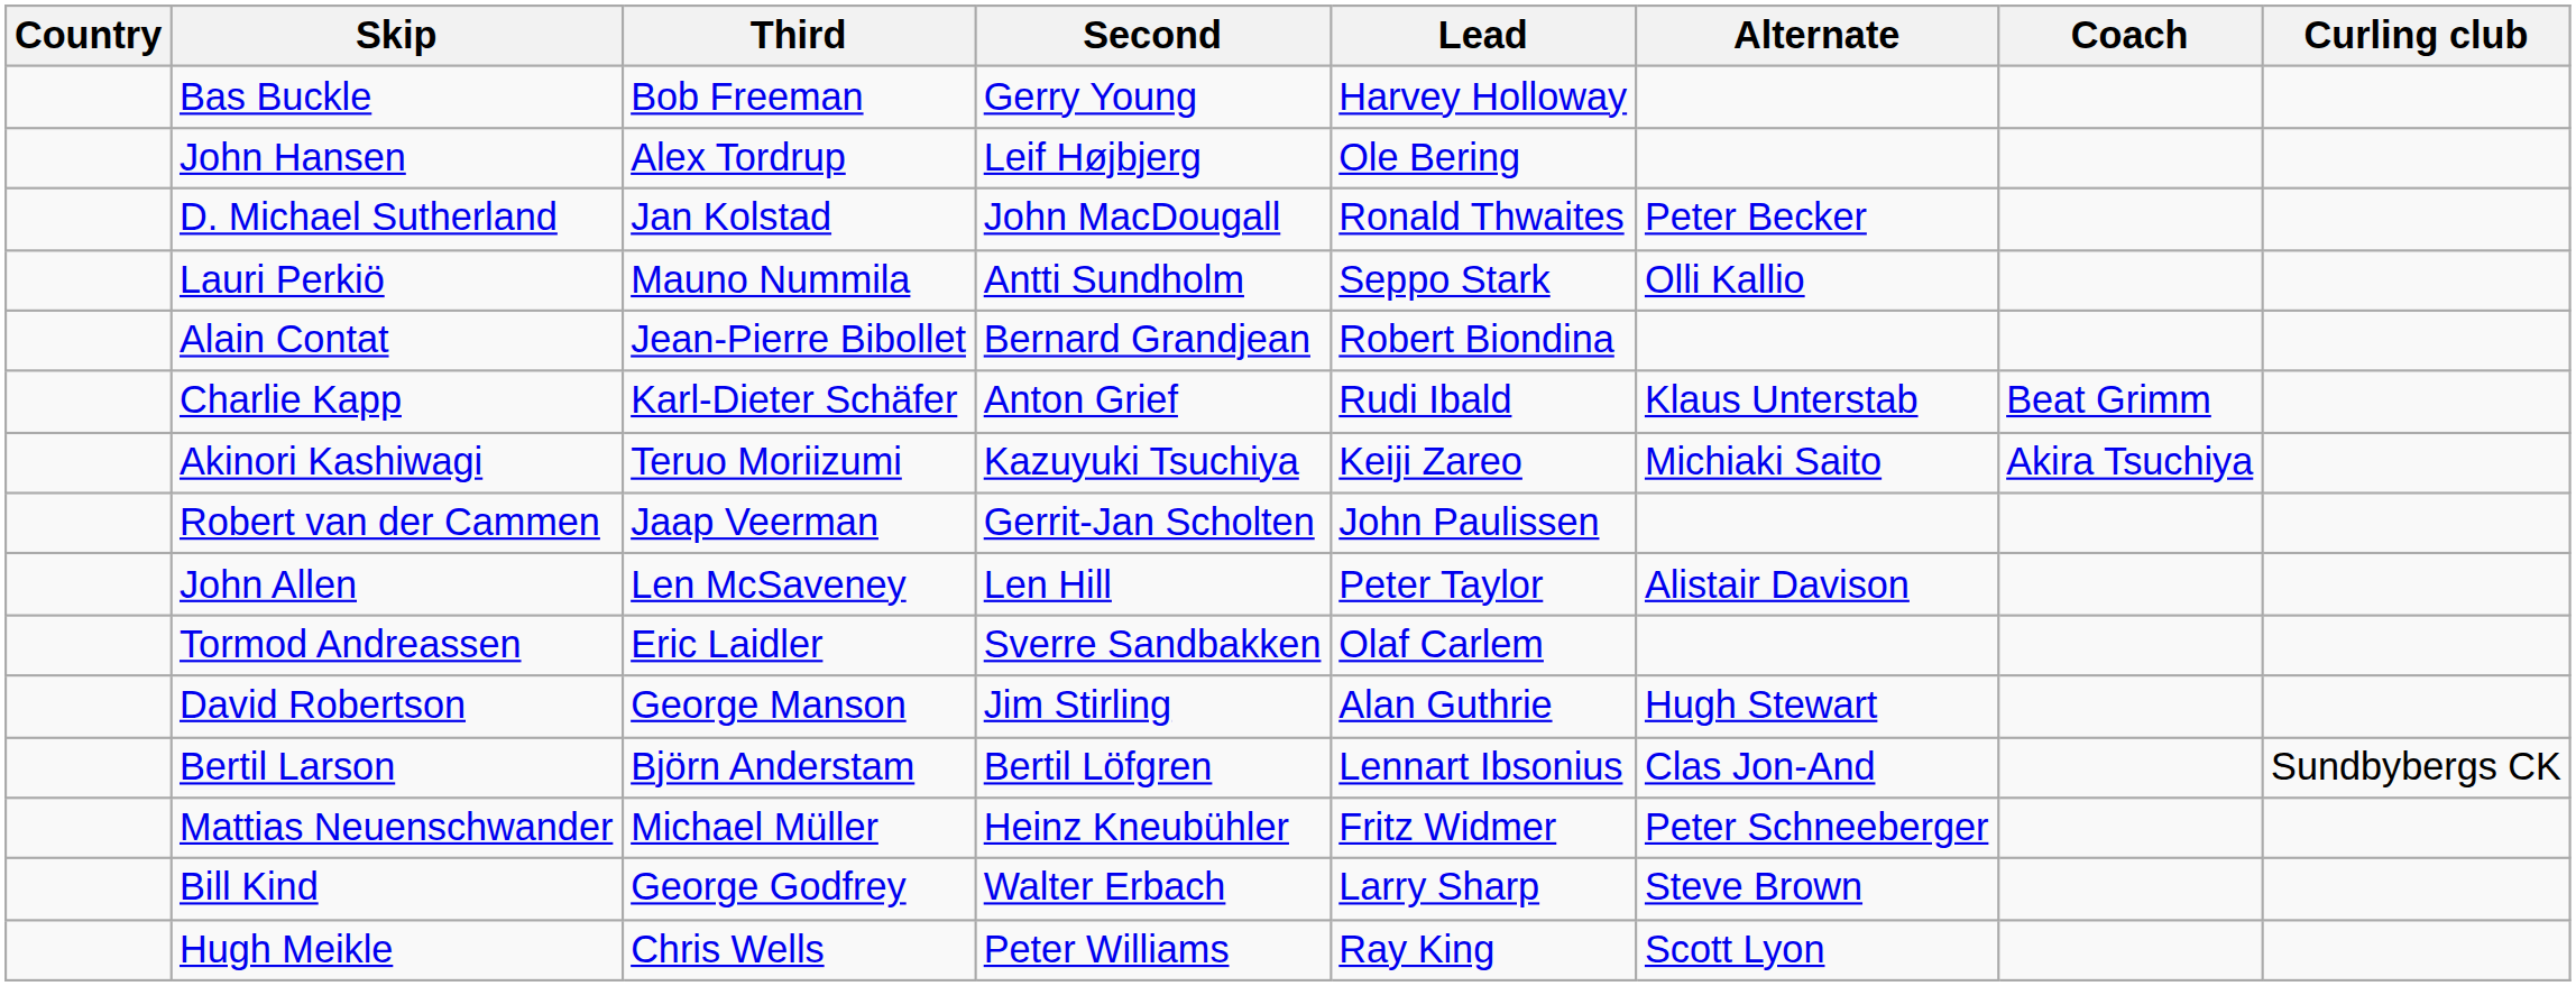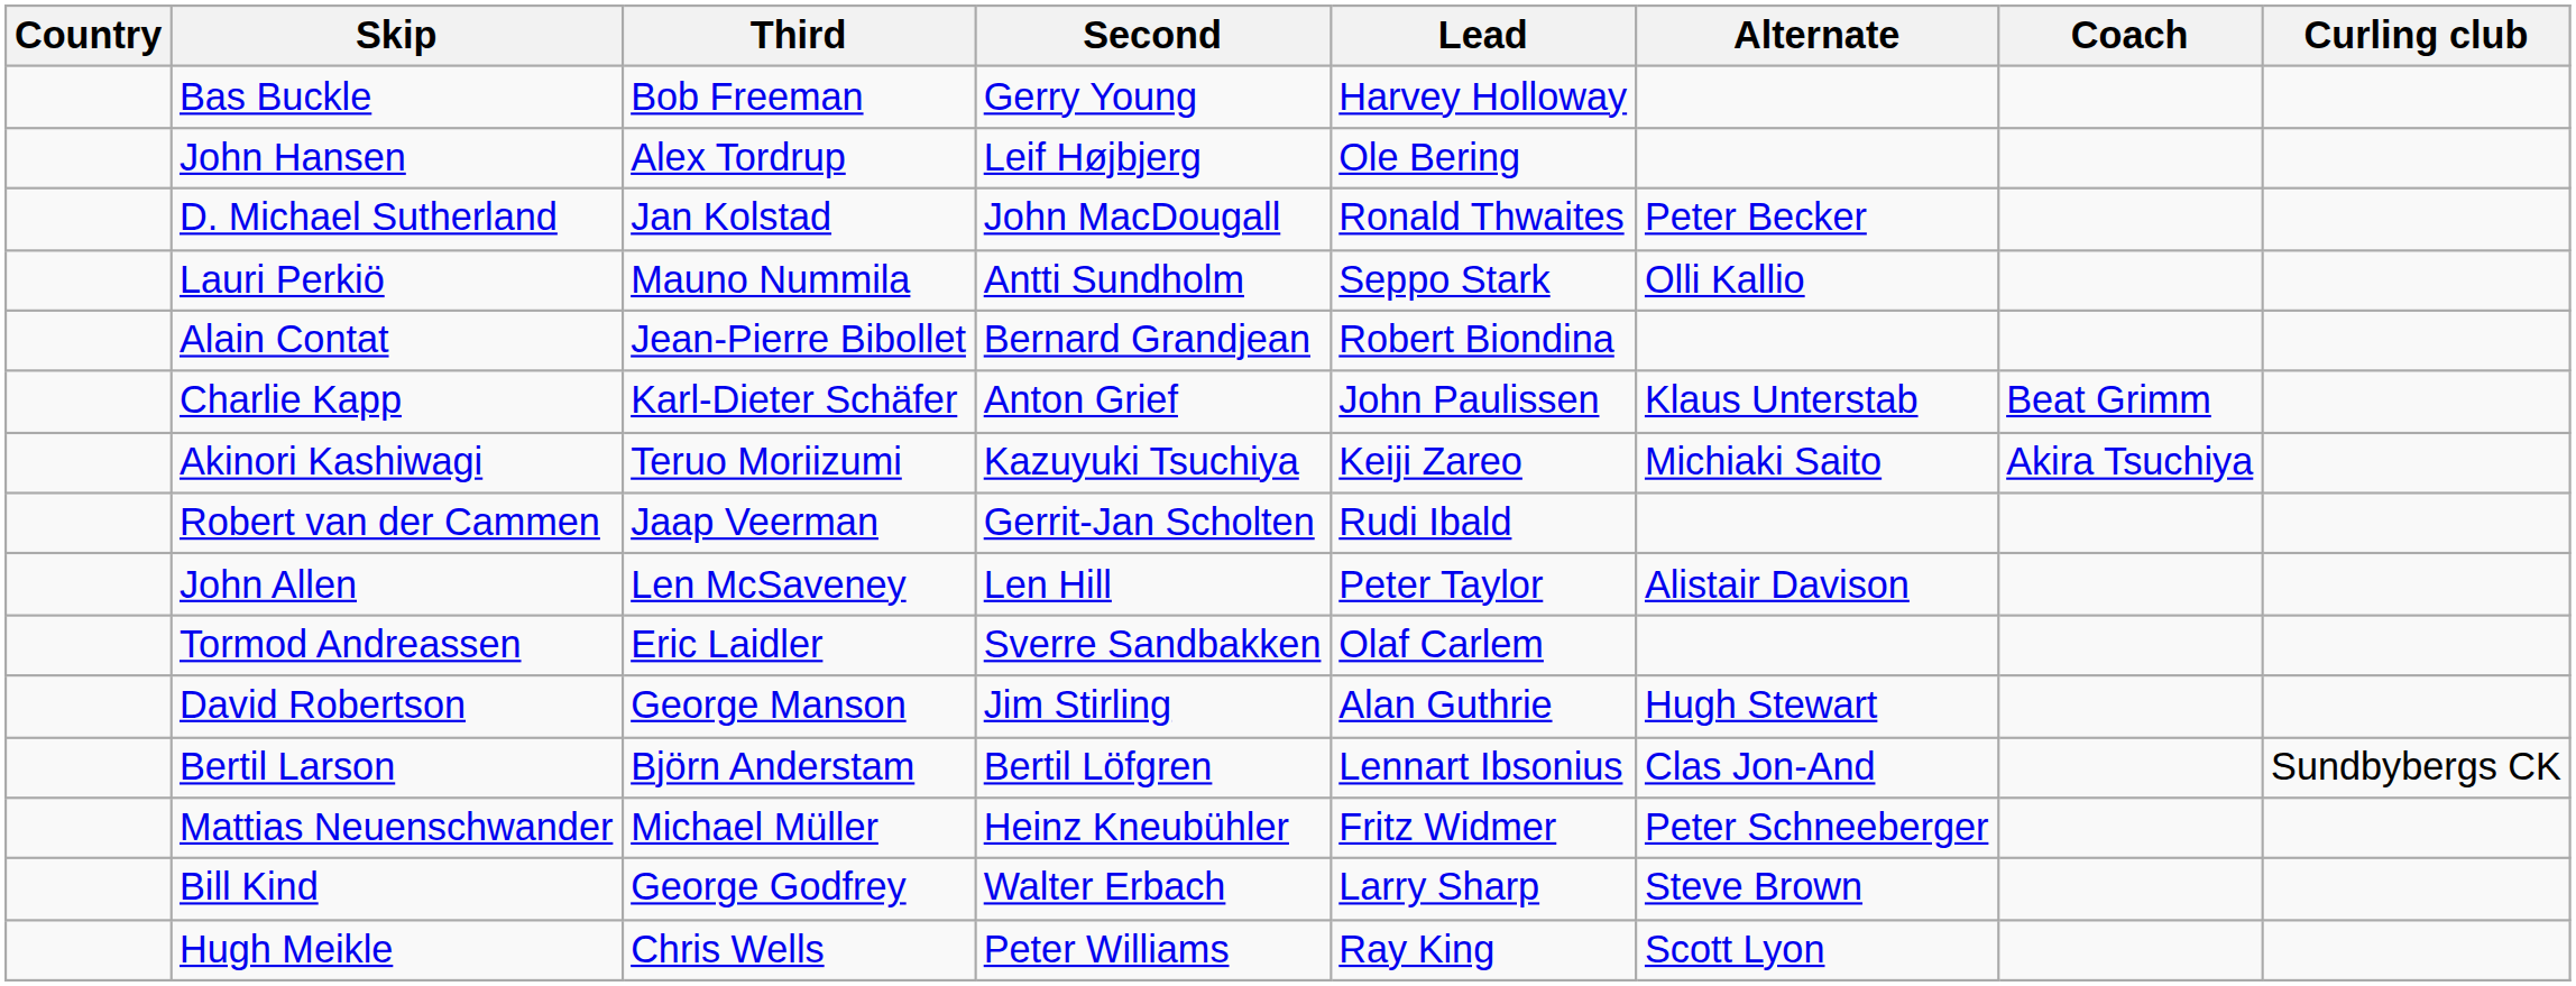Charlie Kapp | Lead: Rudi Ibald -> John Paulissen
Robert van der Cammen | Lead: John Paulissen -> Rudi Ibald
